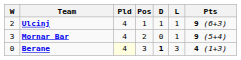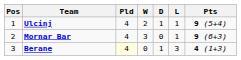columns swapped: Pos <-> W
Ulcinj | Pts: 9 (6+3) -> 9 (5+4)
Mornar Bar | Pts: 9 (5+4) -> 9 (6+3)
Berane | D: bold -> normal
